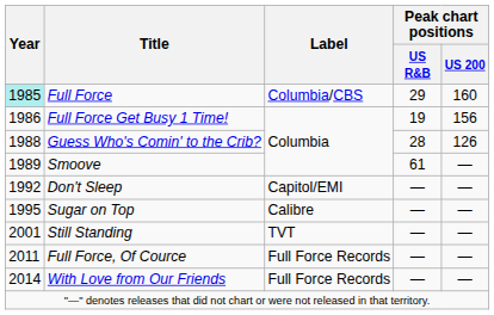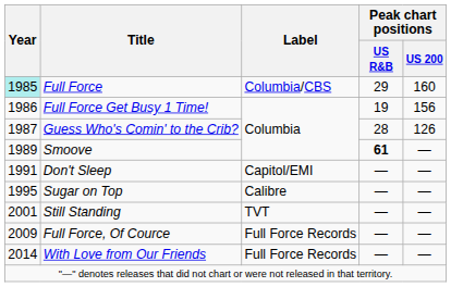Guess Who's Comin' to the Crib? | Year: 1988 -> 1987
Smoove | Peak chart positions / US R&B: normal -> bold
Don't Sleep | Year: 1992 -> 1991
Full Force, Of Cource | Year: 2011 -> 2009
